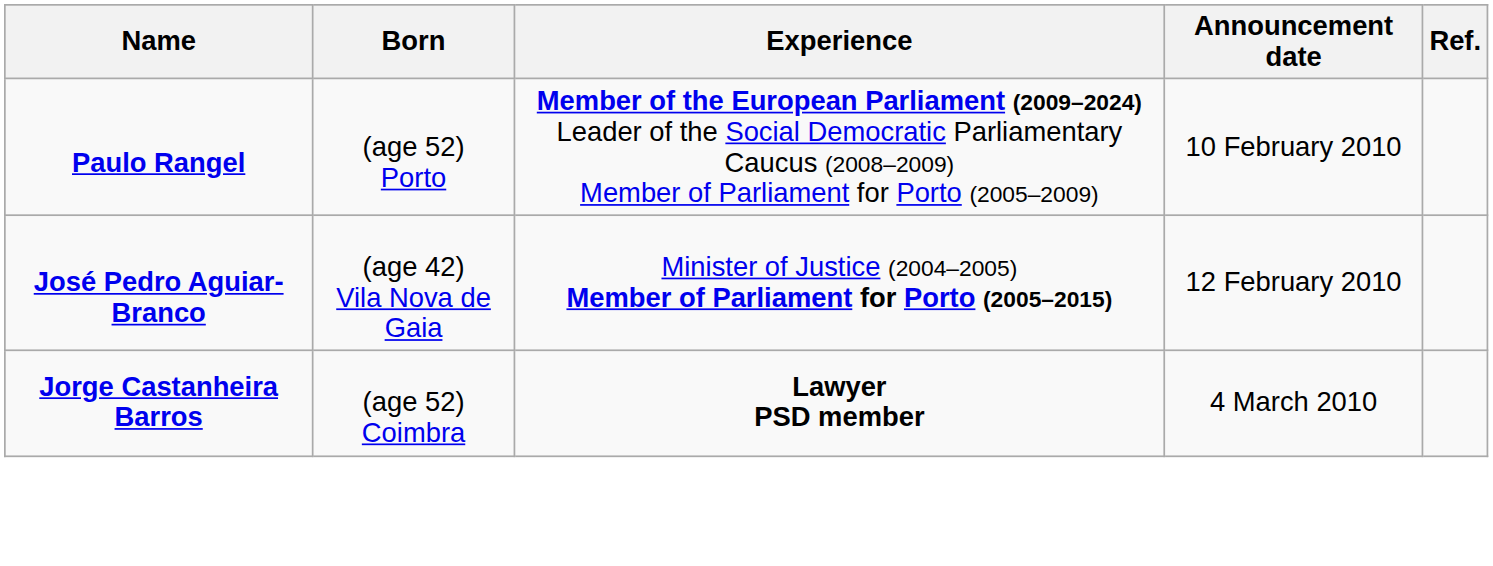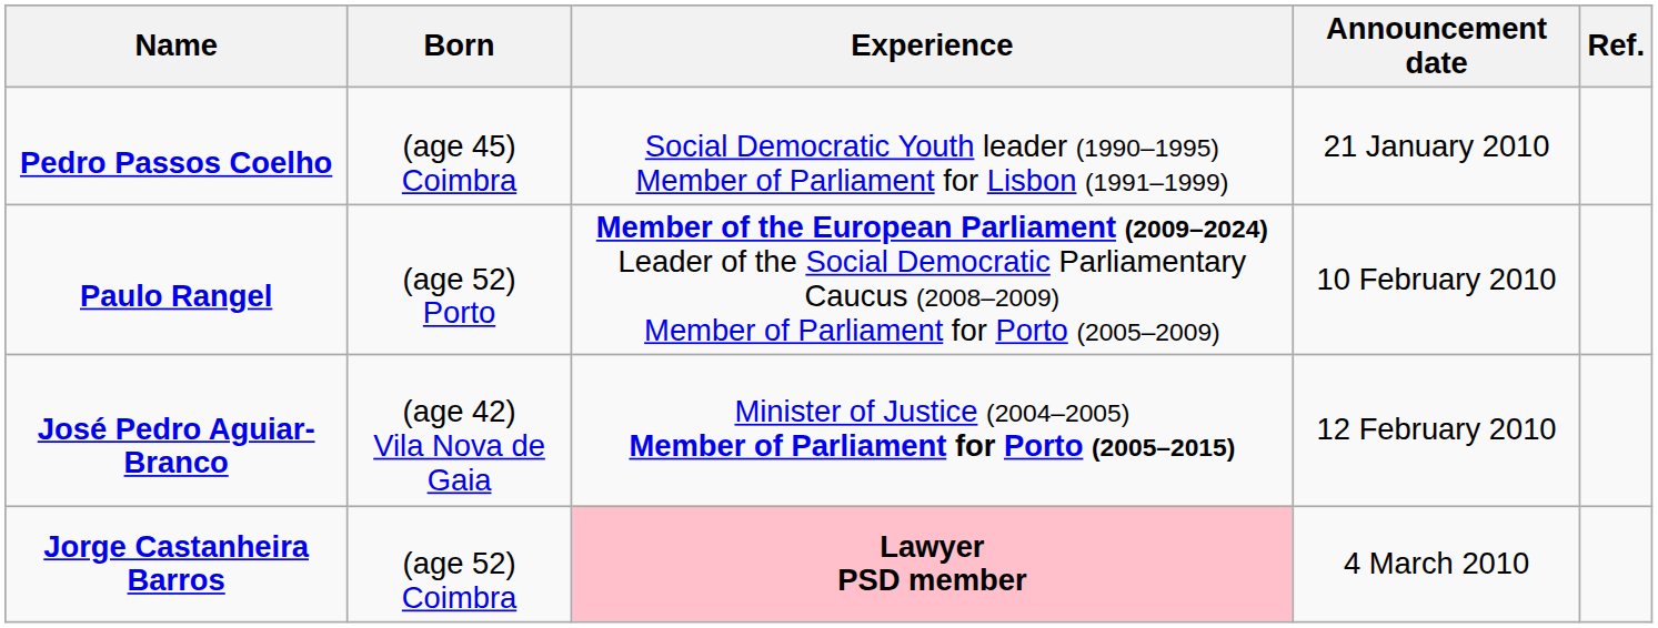+ row: Pedro Passos Coelho | (age 45) Coimbra | Social Democratic Youth leader (1990–1995) Member of Parliament for Lisbon (1991–1999) | 21 January 2010
Jorge Castanheira Barros | Experience: no background -> pink background
